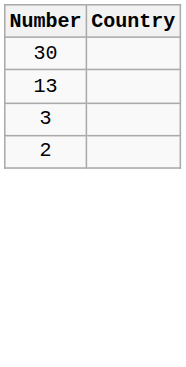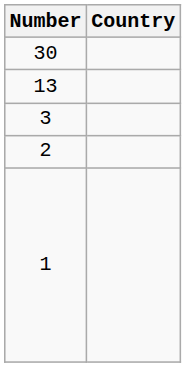+ row: 1
